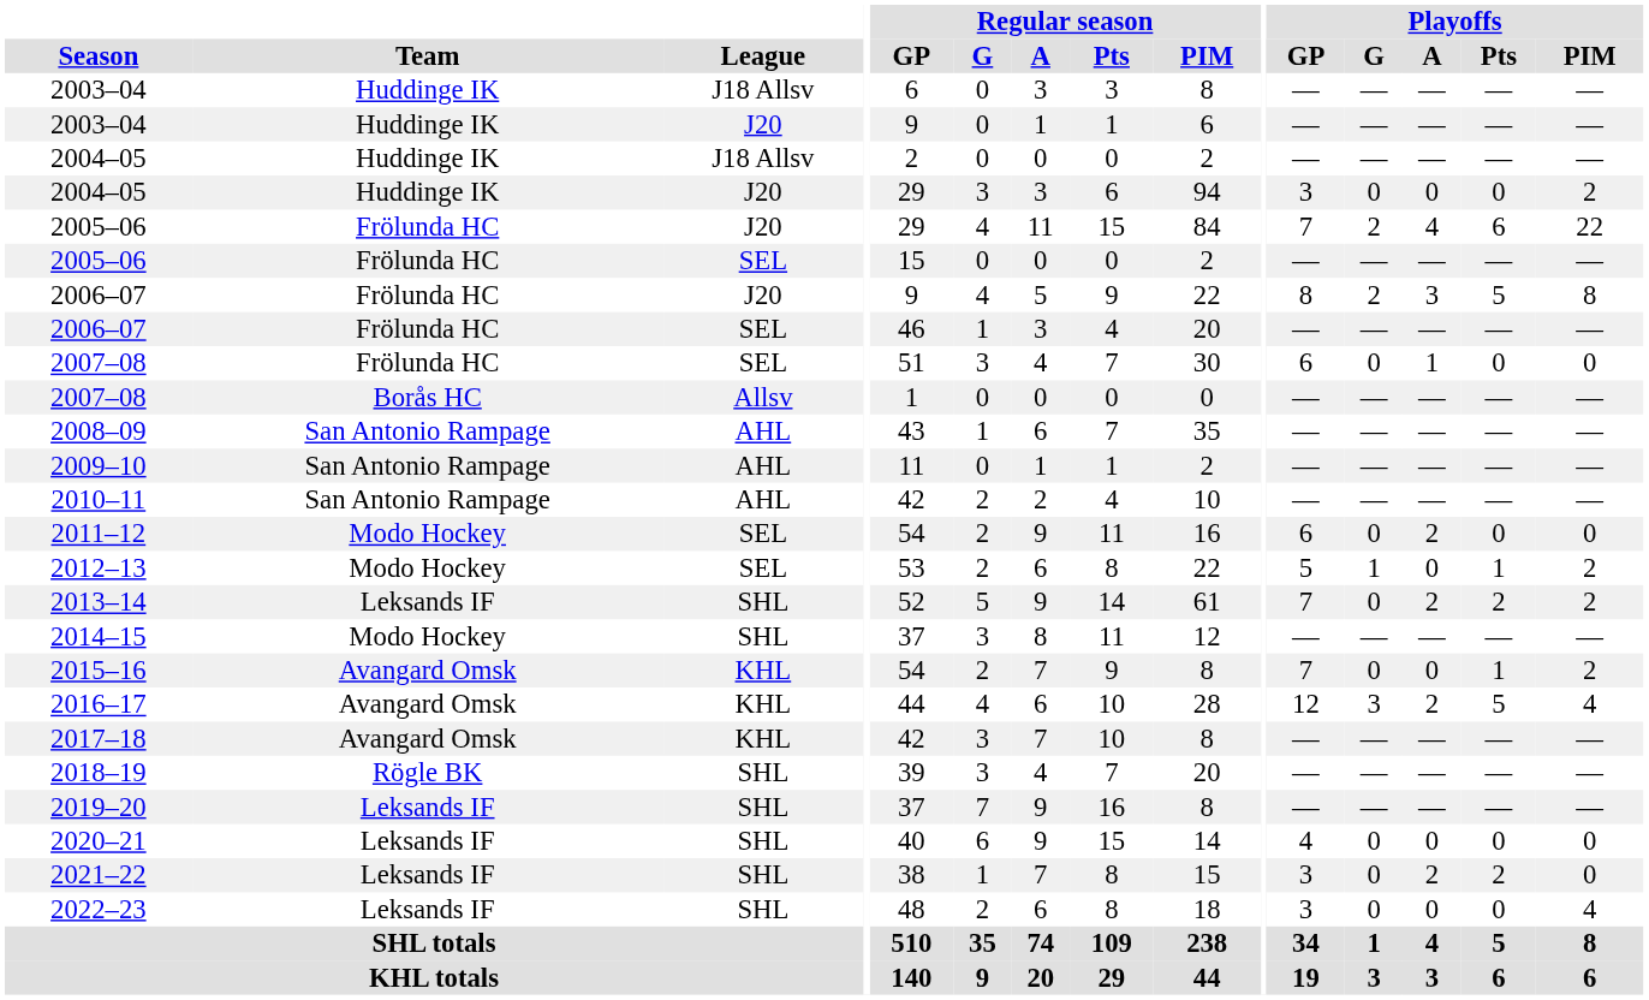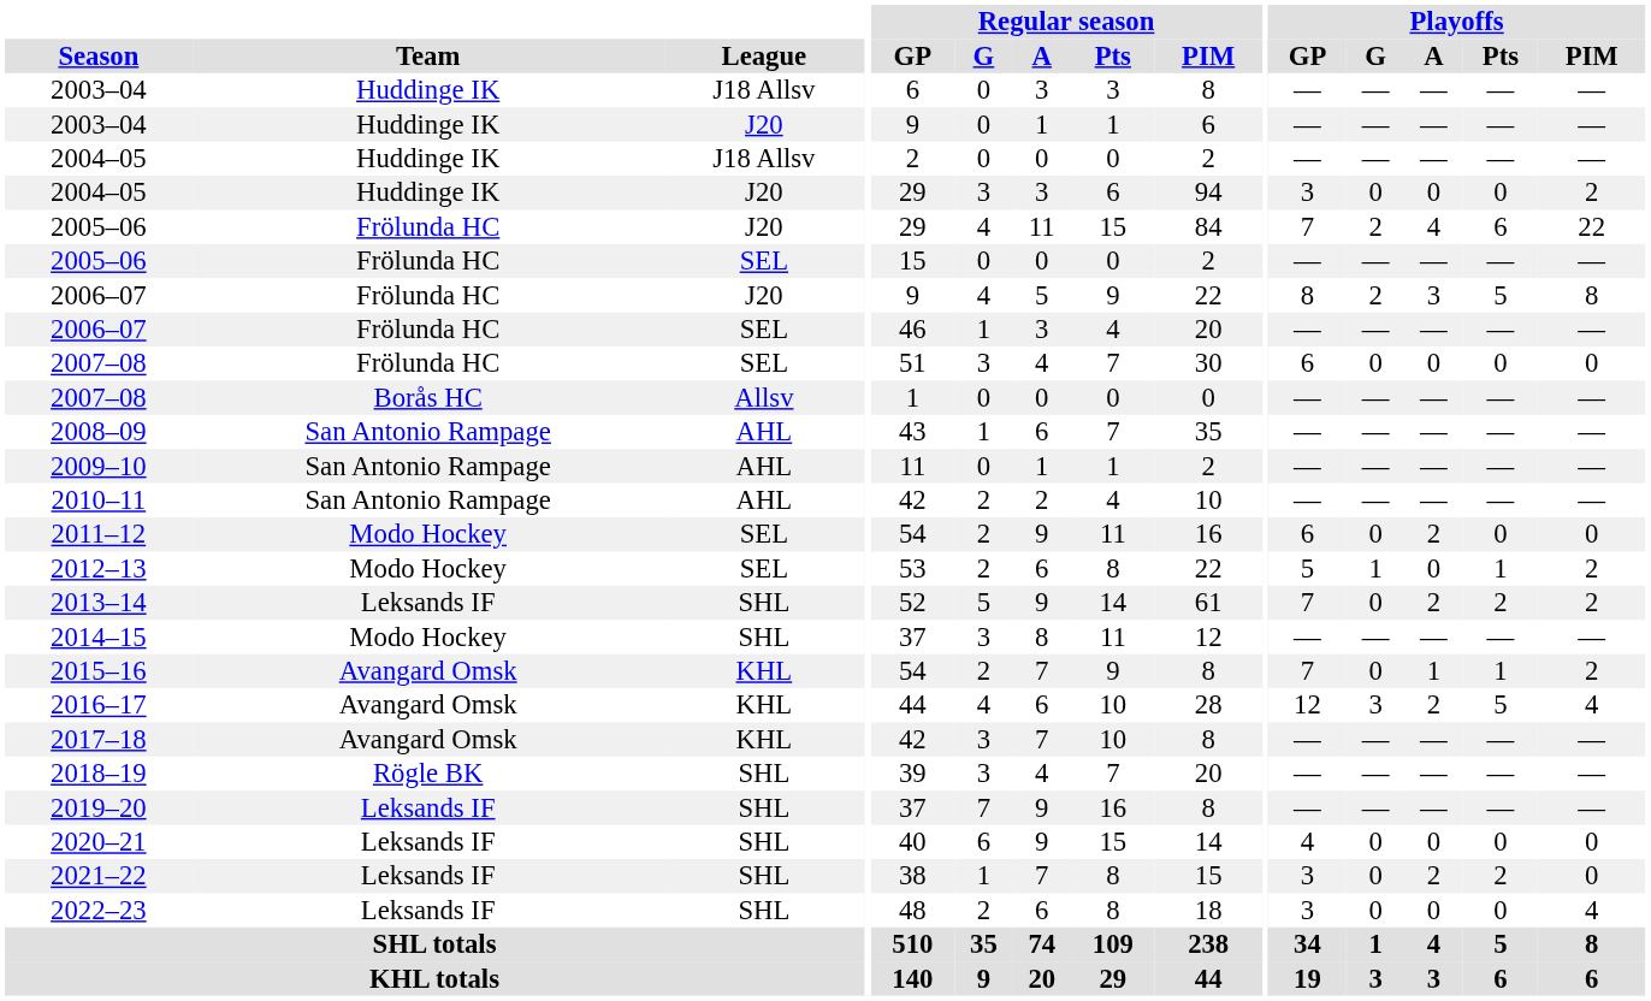2007–08 / SEL | Playoffs / A: 1 -> 0
2015–16 | Playoffs / A: 0 -> 1
